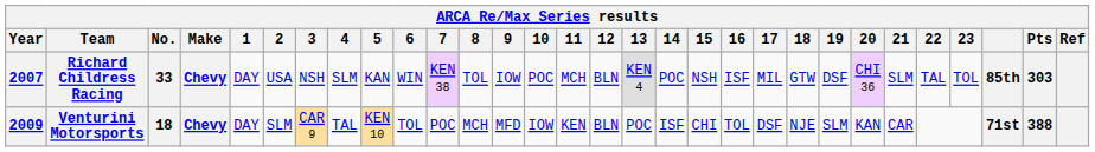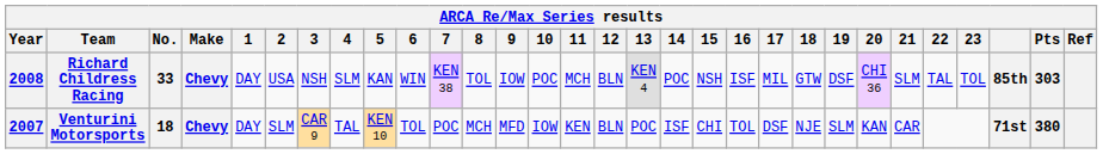Richard Childress Racing | Year: 2007 -> 2008
Venturini Motorsports | Year: 2009 -> 2007
Venturini Motorsports | Pts: 388 -> 380
